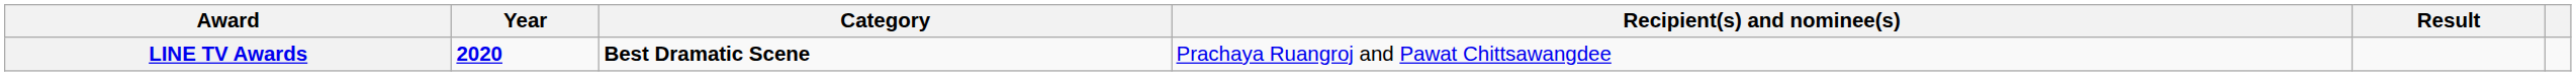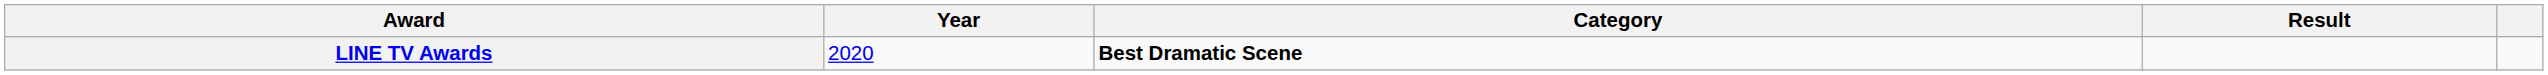- column: Recipient(s) and nominee(s) | Prachaya Ruangroj and Pawat Chittsawangdee
LINE TV Awards | Year: bold -> normal
